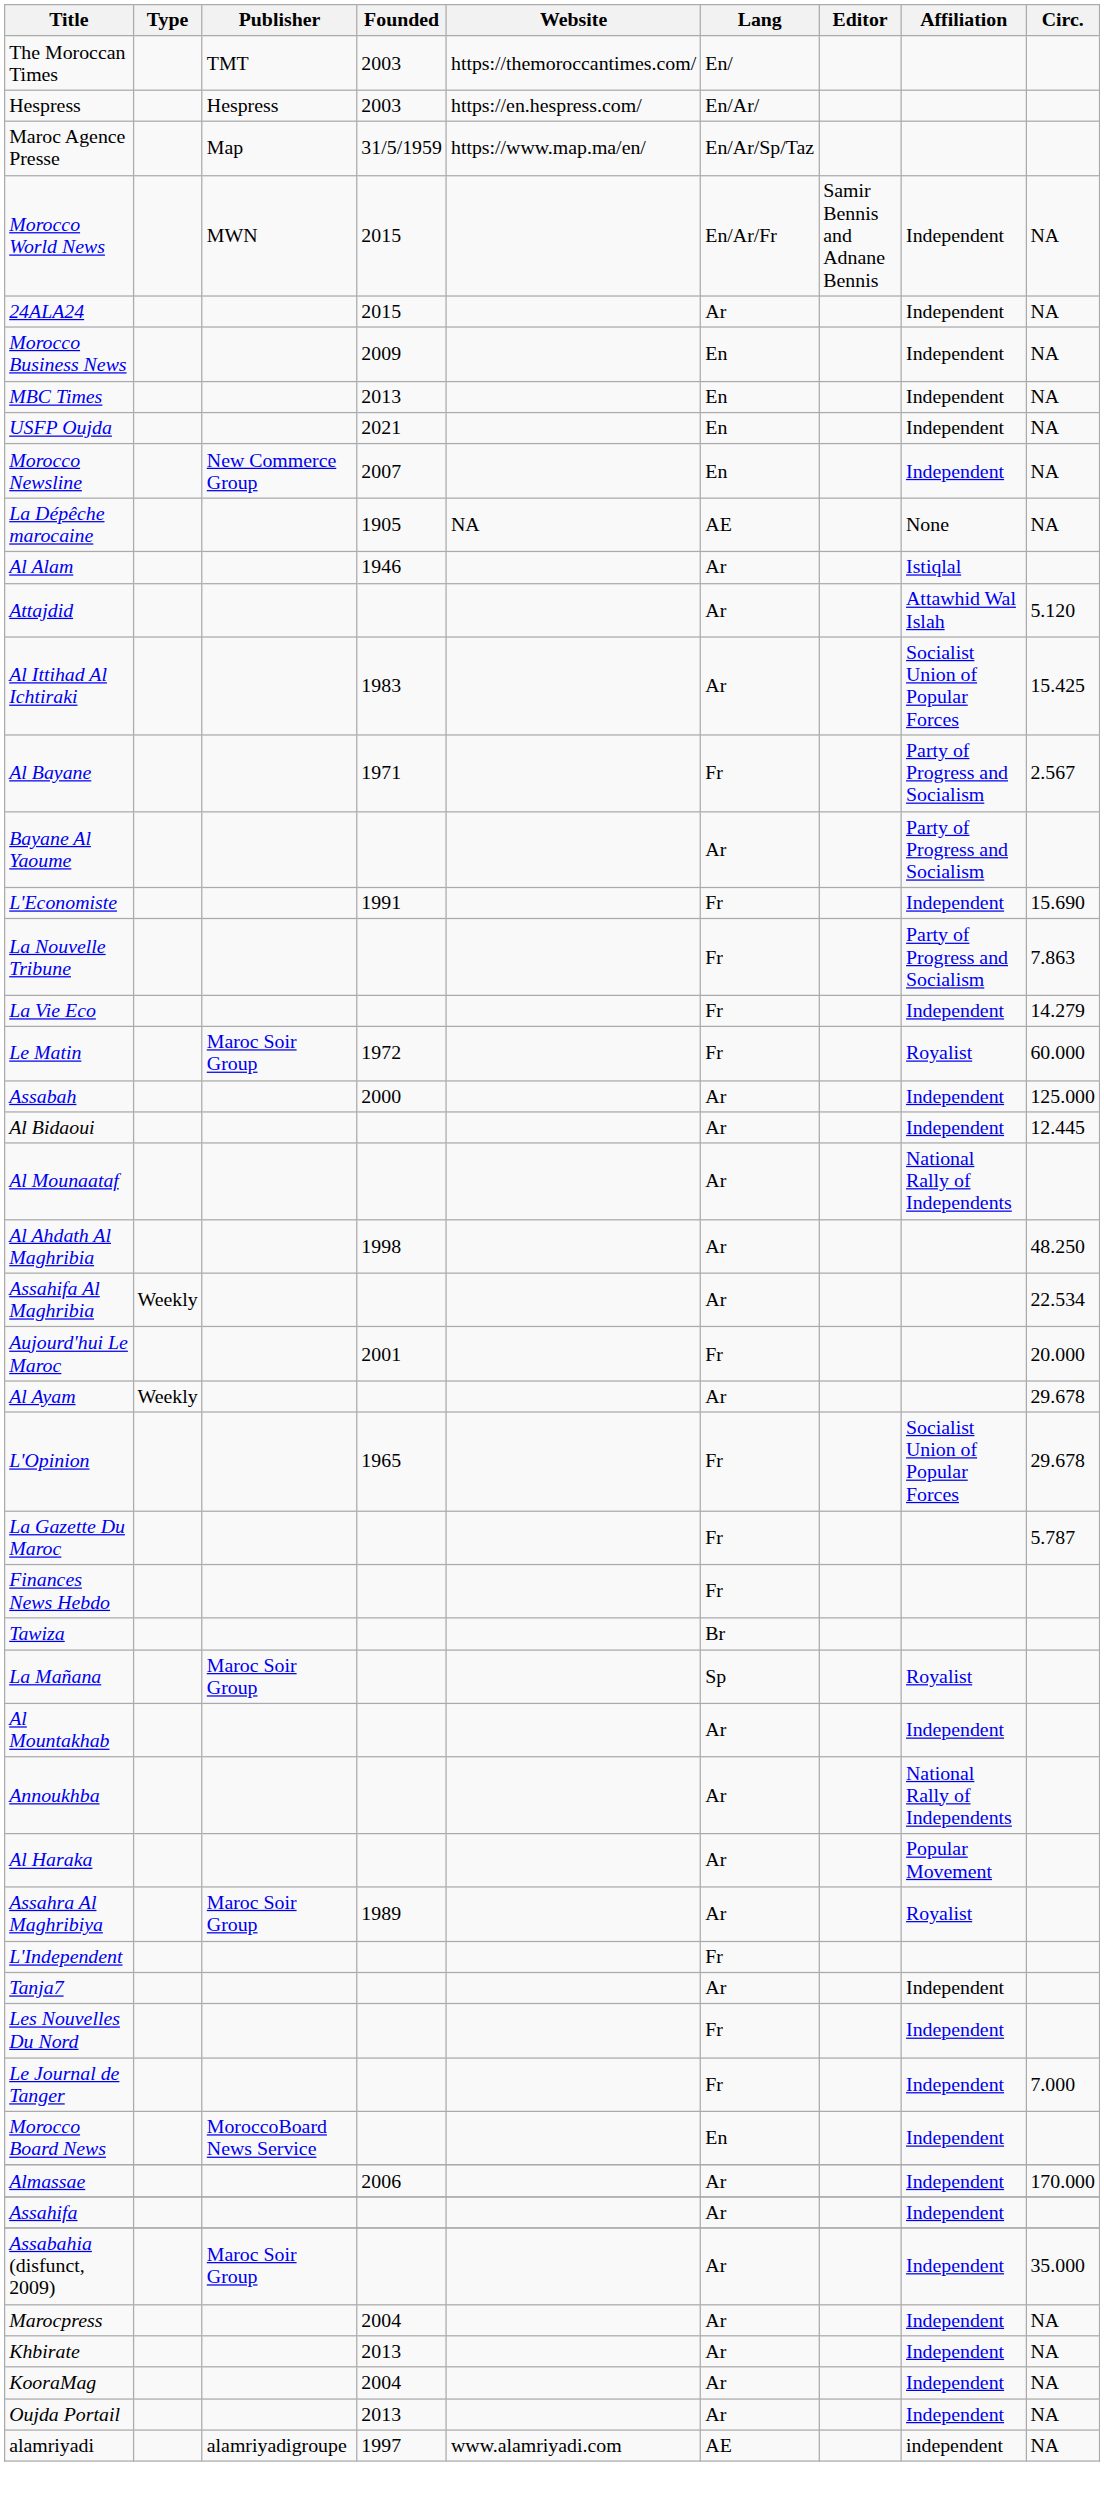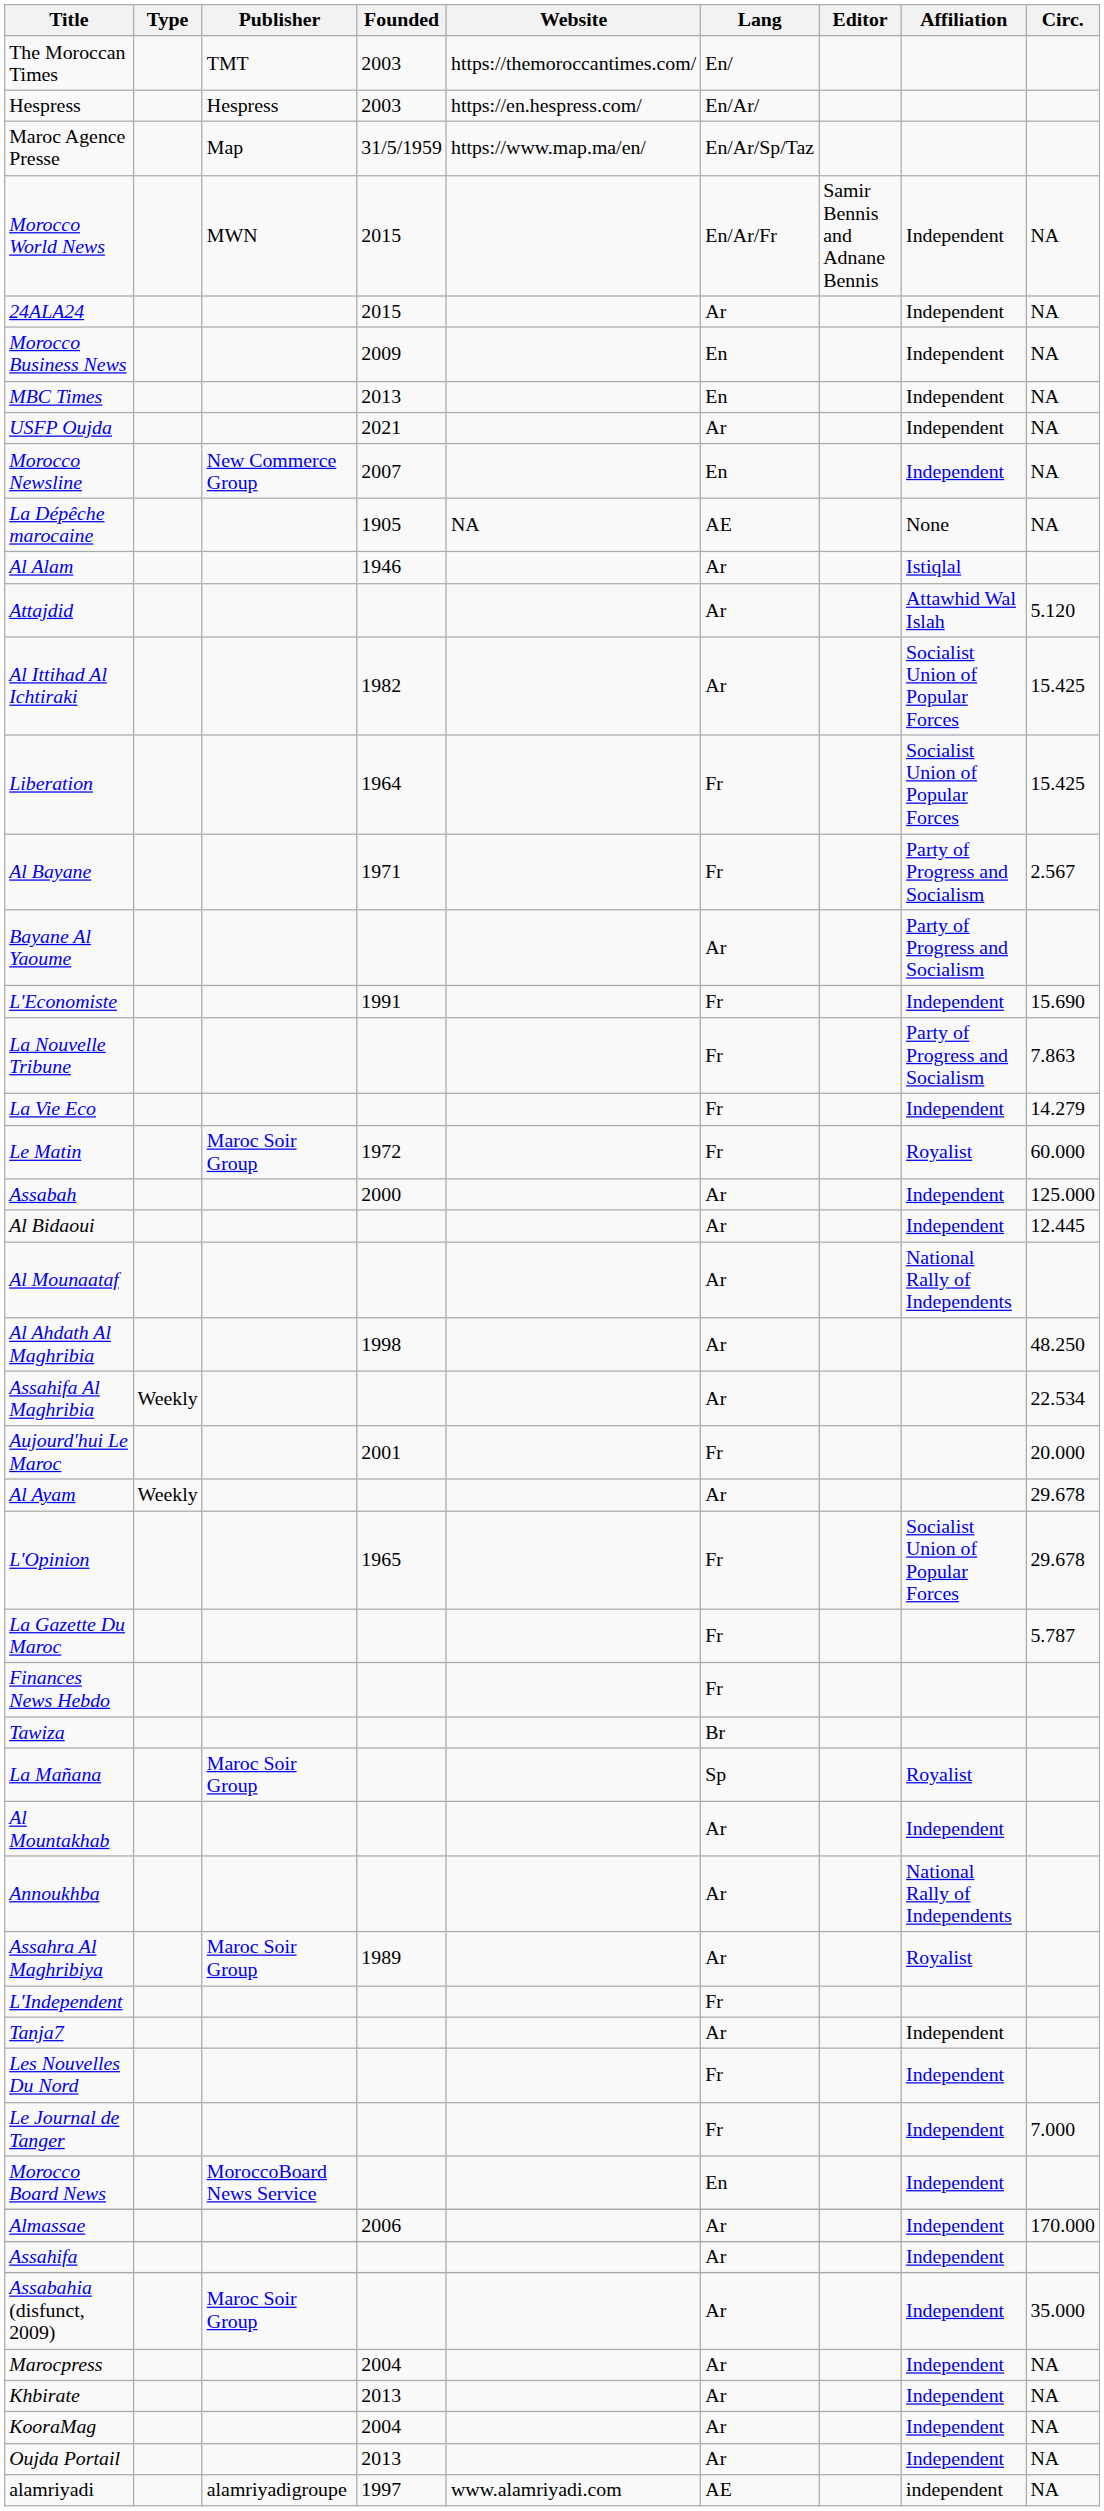USFP Oujda | Lang: En -> Ar
Al Ittihad Al Ichtiraki | Founded: 1983 -> 1982
+ row: Liberation | 1964 | Fr | Socialist Union of Popular Forces | 15.425
- row: Al Haraka | Ar | Popular Movement
